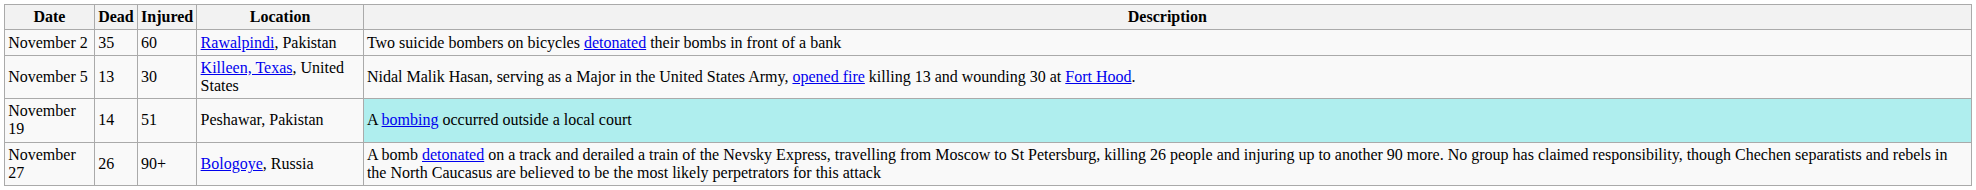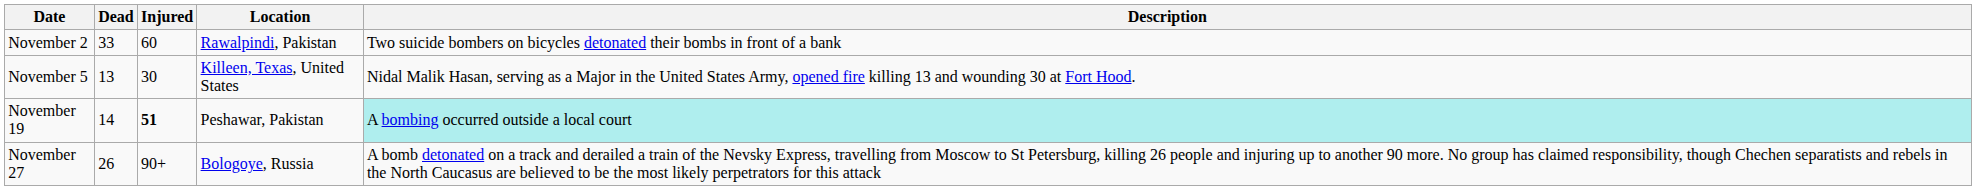November 2 | Dead: 35 -> 33
November 19 | Injured: normal -> bold
